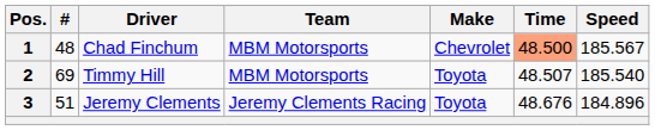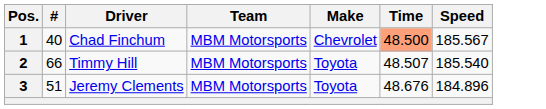1 | #: 48 -> 40
2 | #: 69 -> 66
3 | Team: Jeremy Clements Racing -> MBM Motorsports
